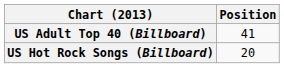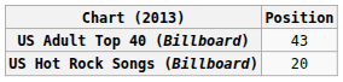US Adult Top 40 (Billboard) | Position: 41 -> 43
